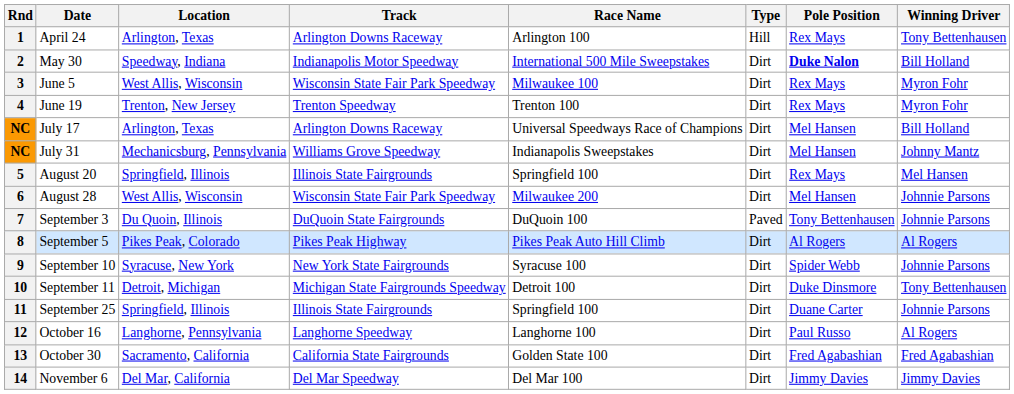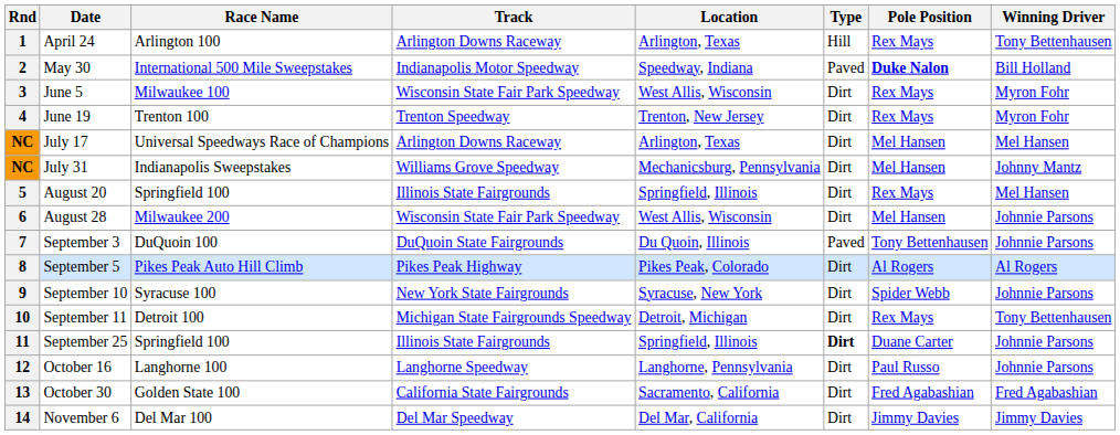columns swapped: Race Name <-> Location
2 | Type: Dirt -> Paved
NC / July 17 | Winning Driver: Bill Holland -> Mel Hansen
10 | Pole Position: Duke Dinsmore -> Rex Mays
11 | Type: normal -> bold
12 | Winning Driver: Al Rogers -> Johnnie Parsons
